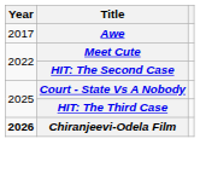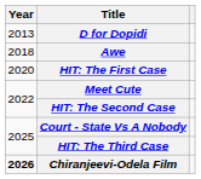+ row: 2013 | D for Dopidi
Awe | Year: 2017 -> 2018
+ row: 2020 | HIT: The First Case
